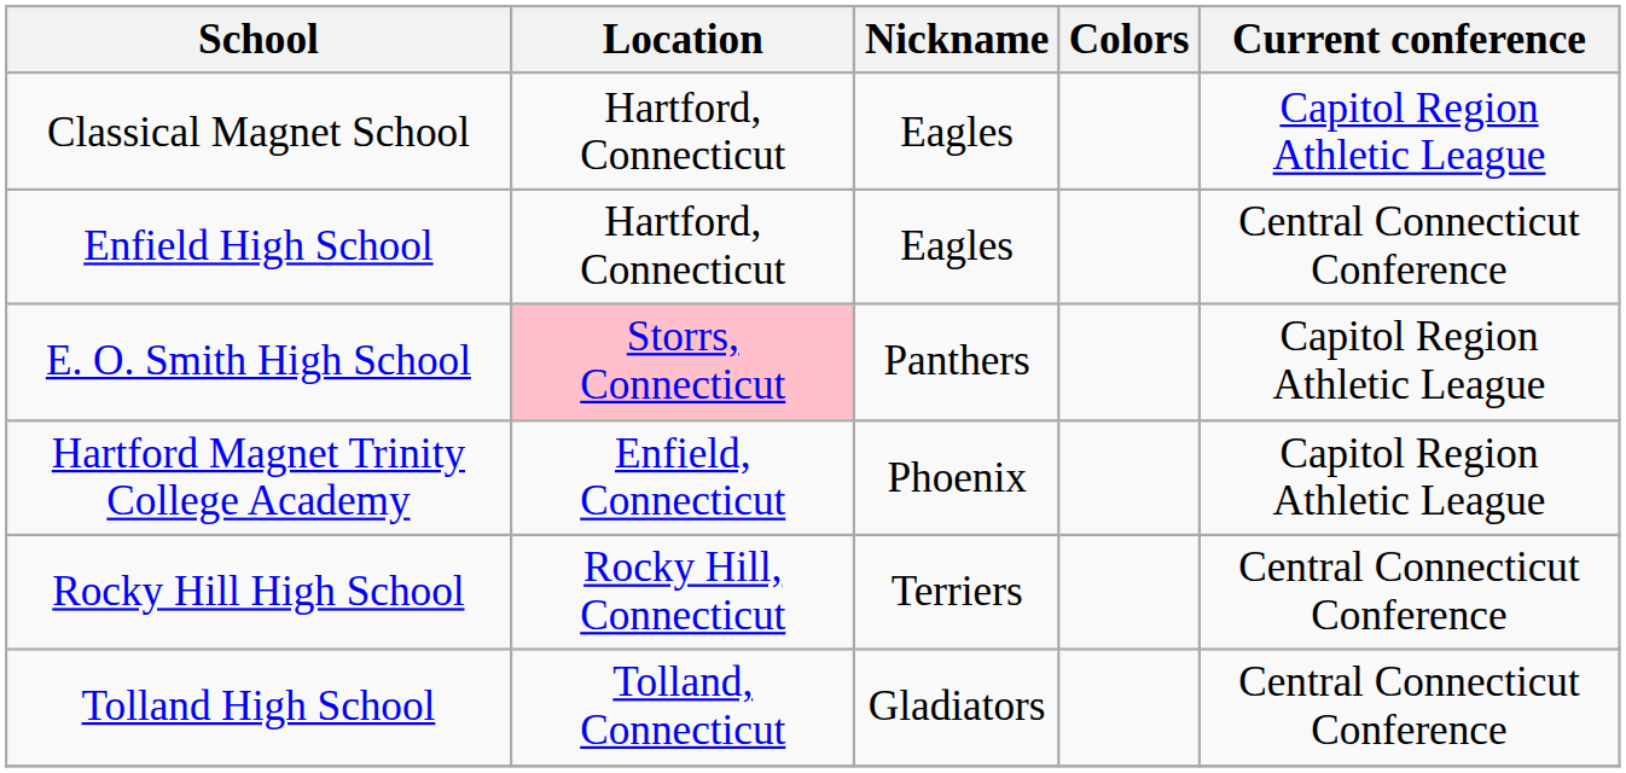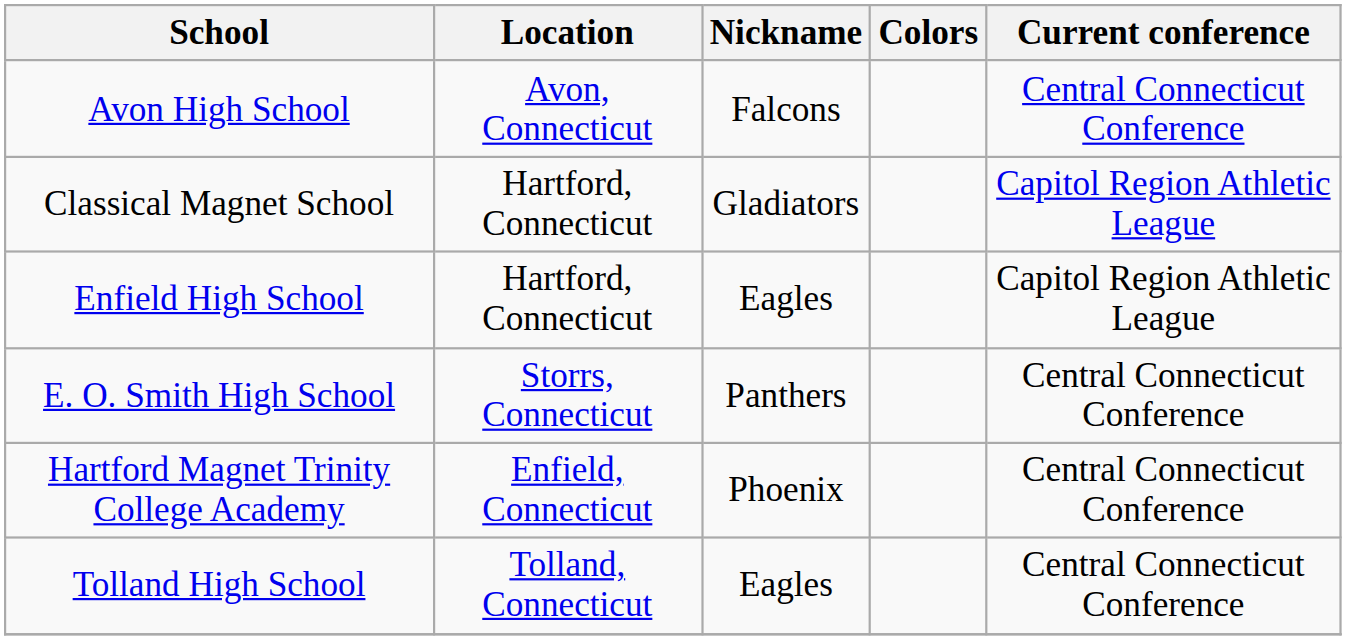+ row: Avon High School | Avon, Connecticut | Falcons | Central Connecticut Conference
Classical Magnet School | Nickname: Eagles -> Gladiators
Enfield High School | Current conference: Central Connecticut Conference -> Capitol Region Athletic League
E. O. Smith High School | Location: pink background -> no background
E. O. Smith High School | Current conference: Capitol Region Athletic League -> Central Connecticut Conference
Hartford Magnet Trinity College Academy | Current conference: Capitol Region Athletic League -> Central Connecticut Conference
- row: Rocky Hill High School | Rocky Hill, Connecticut | Terriers | Central Connecticut Conference
Tolland High School | Nickname: Gladiators -> Eagles
